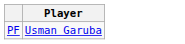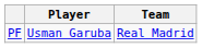+ column: Team | Real Madrid
